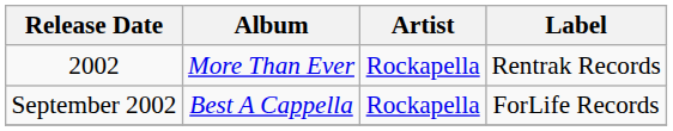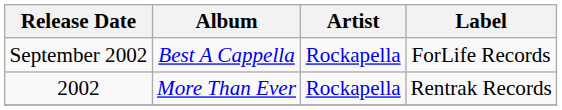rows swapped: September 2002 <-> 2002
